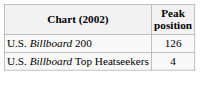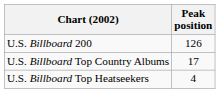+ row: U.S. Billboard Top Country Albums | 17
